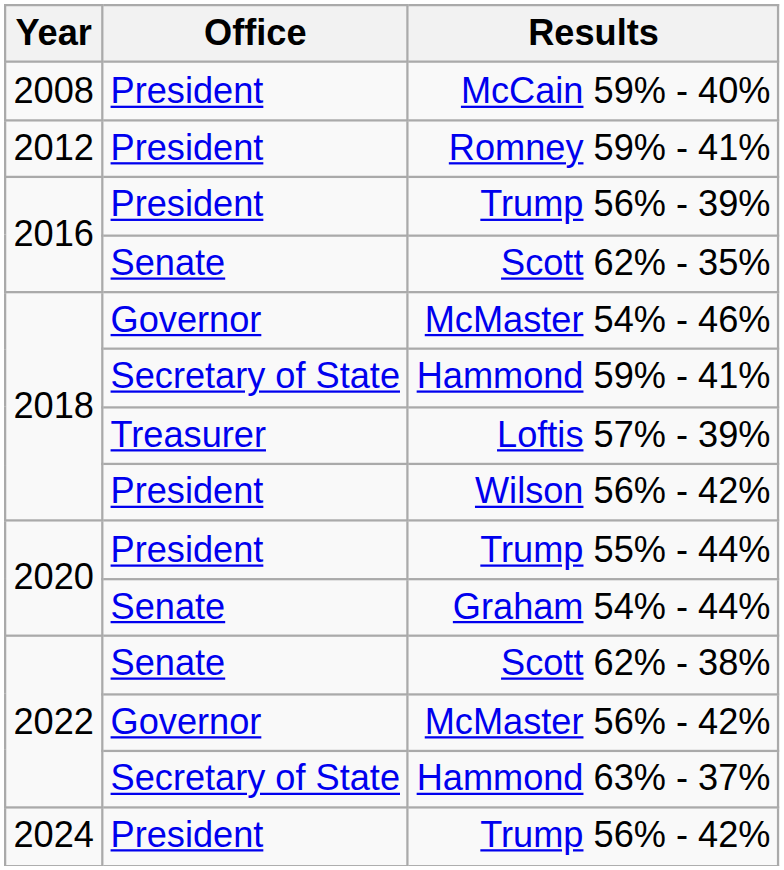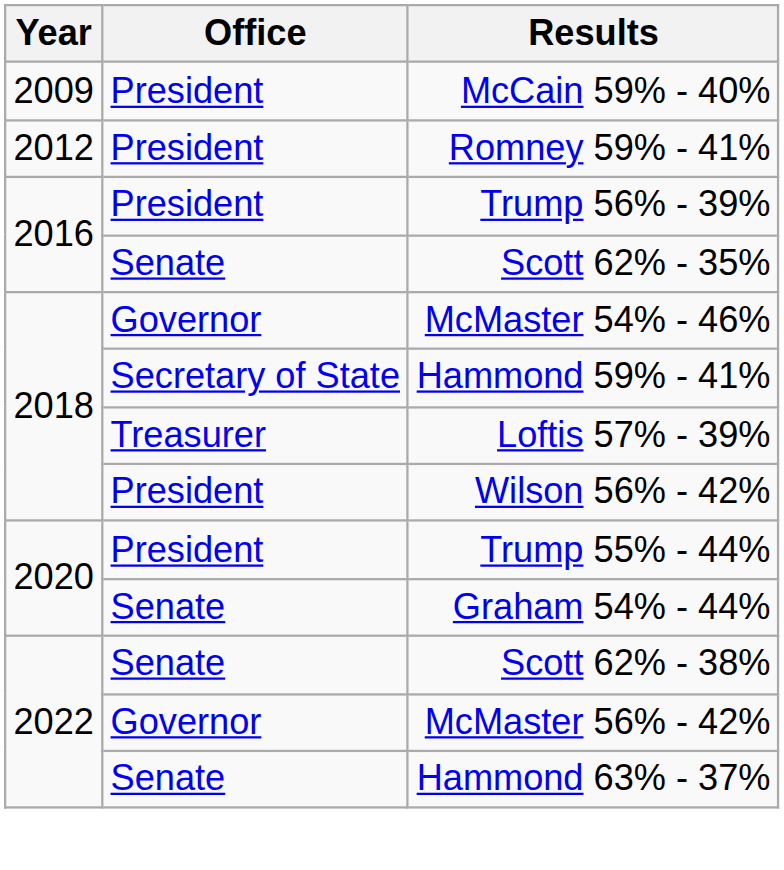McCain 59% - 40% | Year: 2008 -> 2009
Hammond 63% - 37% | Office: Secretary of State -> Senate
- row: 2024 | President | Trump 56% - 42%
